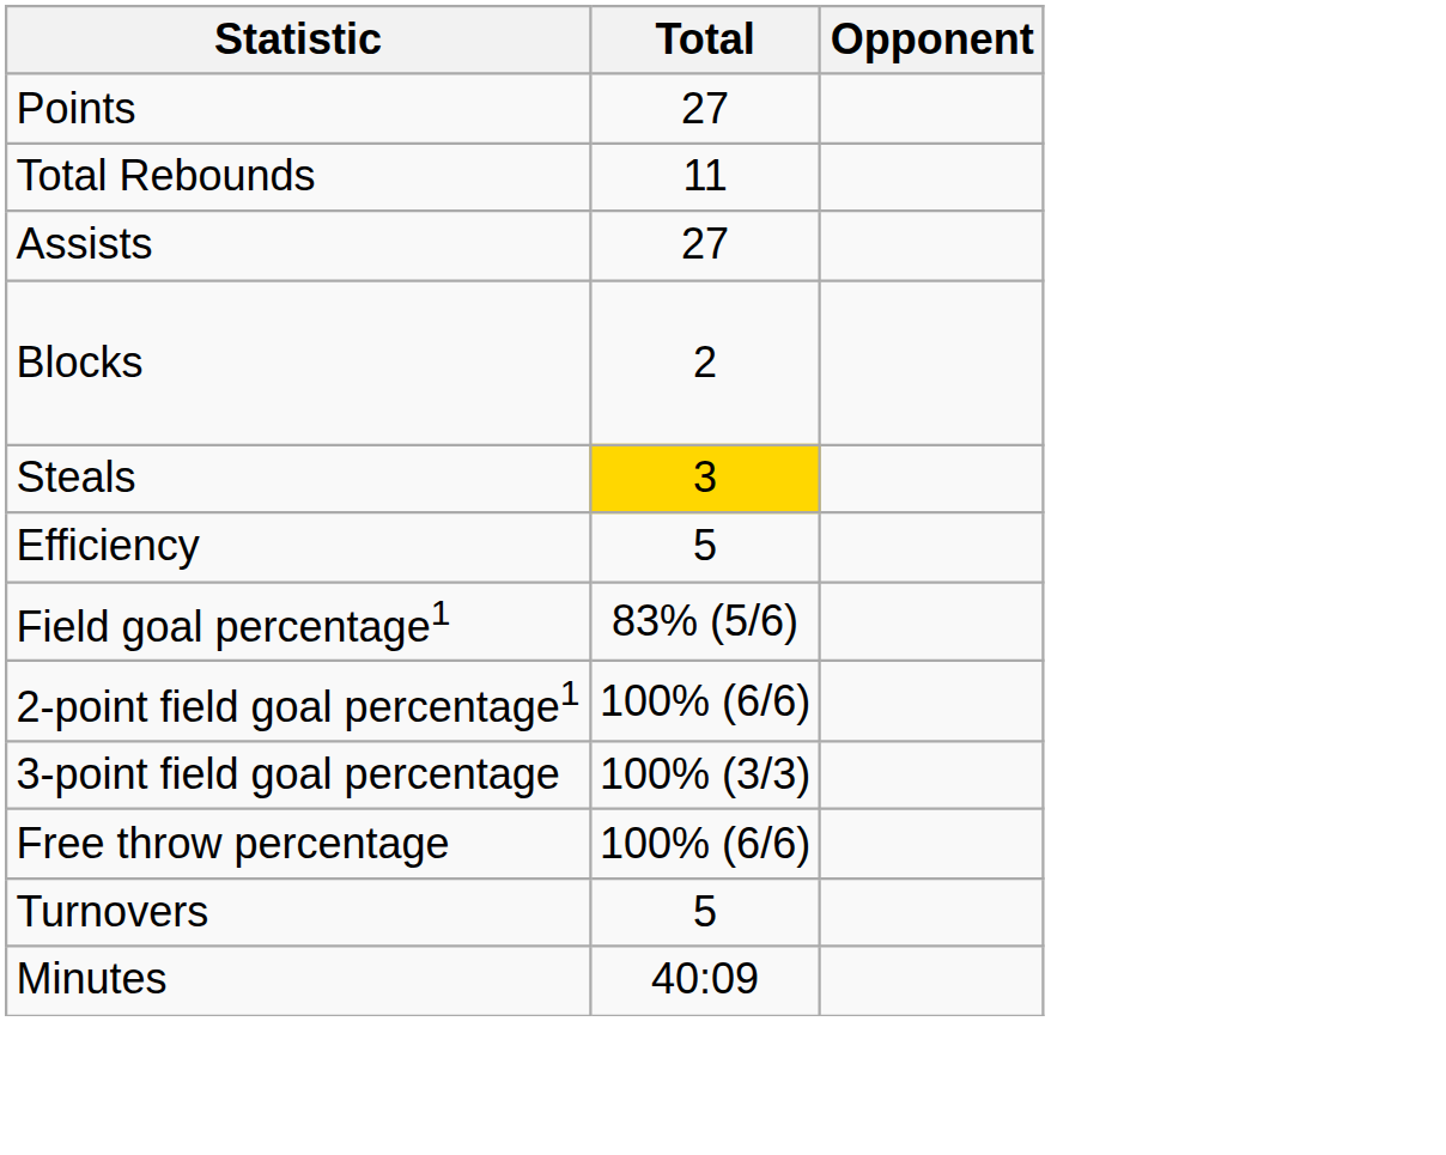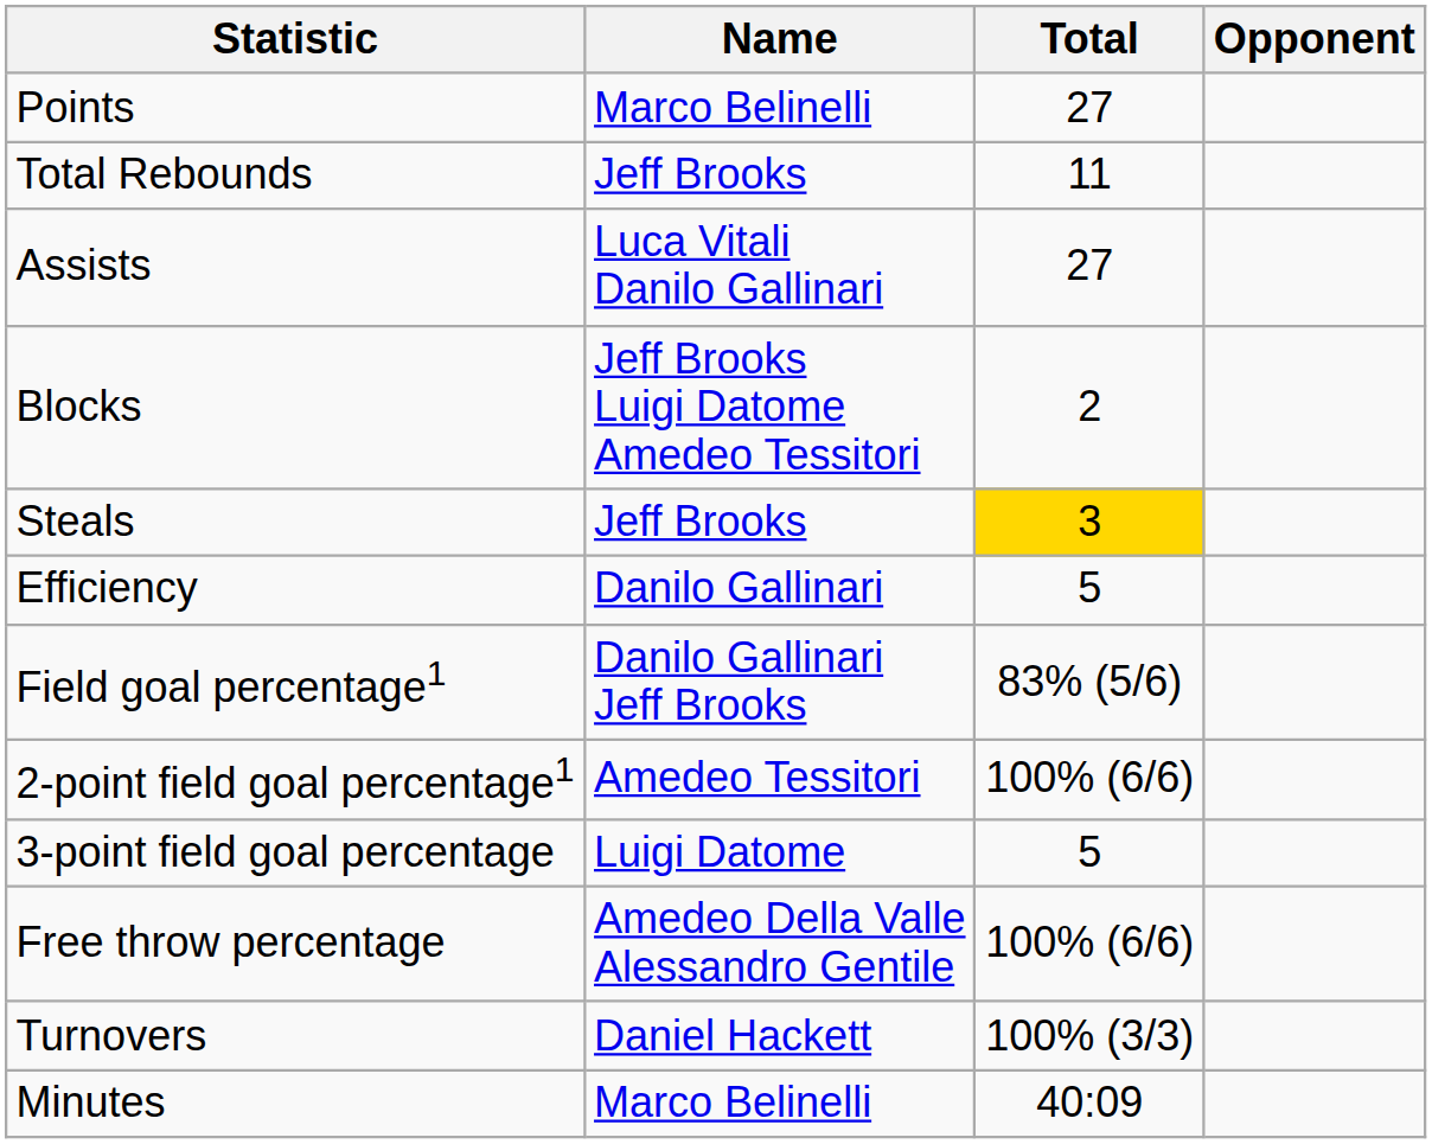+ column: Name | Marco Belinelli | Jeff Brooks | Luca Vitali Danilo Gallinari | Jeff Brooks Luigi Datome Amedeo Tessitori | Jeff Brooks | Danilo Gallinari | Danilo Gallinari Jeff Brooks | Amedeo Tessitori | Luigi Datome | Amedeo Della Valle Alessandro Gentile | Daniel Hackett | Marco Belinelli
3-point field goal percentage | Total: 100% (3/3) -> 5
Turnovers | Total: 5 -> 100% (3/3)
